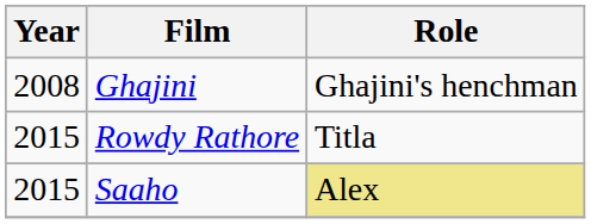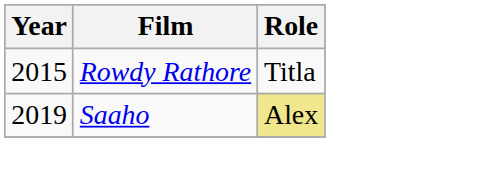- row: 2008 | Ghajini | Ghajini's henchman
Saaho | Year: 2015 -> 2019
